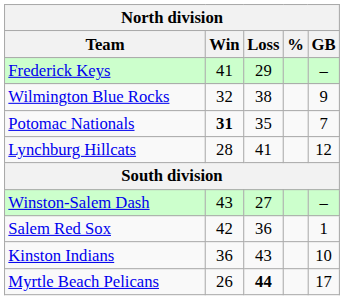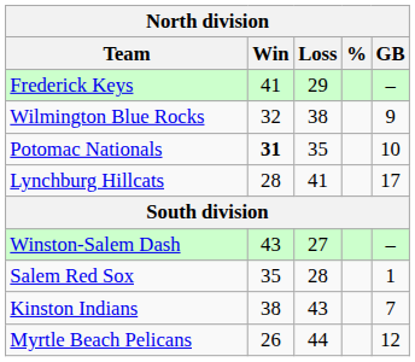Potomac Nationals | GB: 7 -> 10
Lynchburg Hillcats | GB: 12 -> 17
Salem Red Sox | Win: 42 -> 35
Salem Red Sox | Loss: 36 -> 28
Kinston Indians | Win: 36 -> 38
Kinston Indians | GB: 10 -> 7
Myrtle Beach Pelicans | Loss: bold -> normal
Myrtle Beach Pelicans | GB: 17 -> 12
